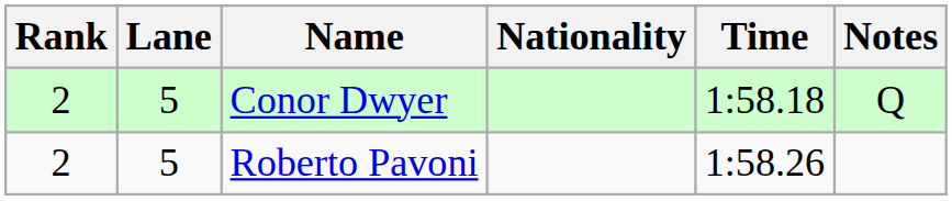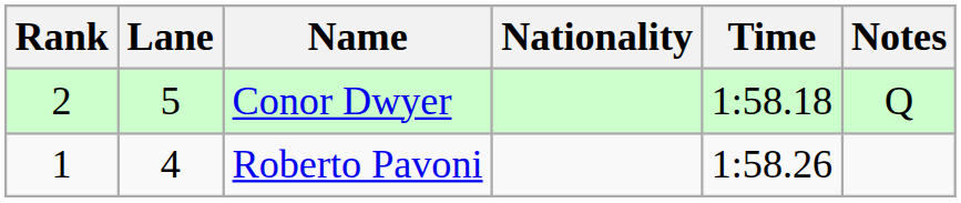Roberto Pavoni | Rank: 2 -> 1
Roberto Pavoni | Lane: 5 -> 4
